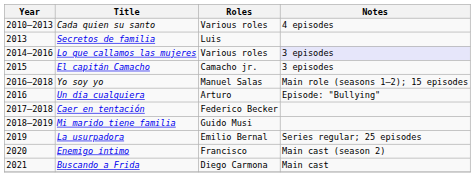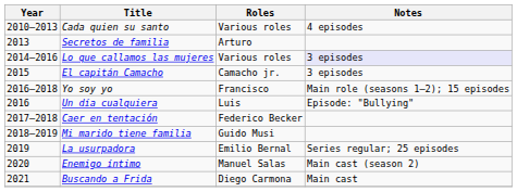Secretos de familia | Roles: Luis -> Arturo
Yo soy yo | Roles: Manuel Salas -> Francisco
Un día cualquiera | Roles: Arturo -> Luis
Enemigo íntimo | Roles: Francisco -> Manuel Salas
